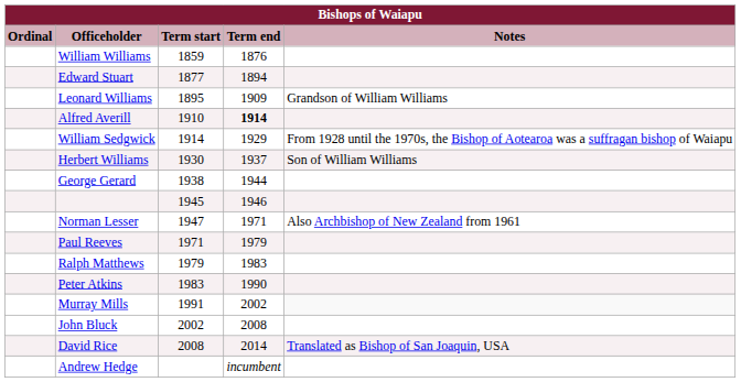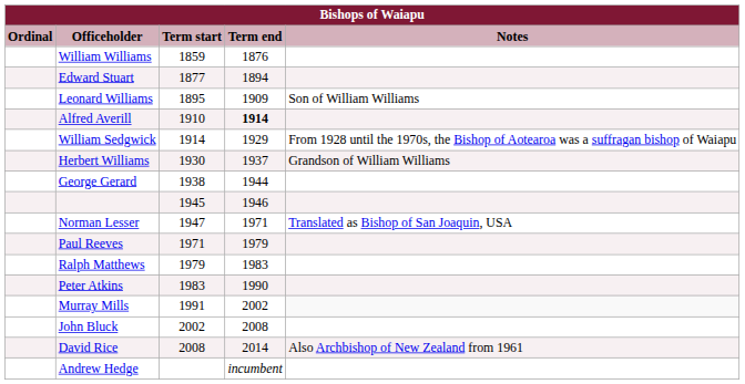Leonard Williams | Notes: Grandson of William Williams -> Son of William Williams
Herbert Williams | Notes: Son of William Williams -> Grandson of William Williams
Norman Lesser | Notes: Also Archbishop of New Zealand from 1961 -> Translated as Bishop of San Joaquin, USA
David Rice | Notes: Translated as Bishop of San Joaquin, USA -> Also Archbishop of New Zealand from 1961
